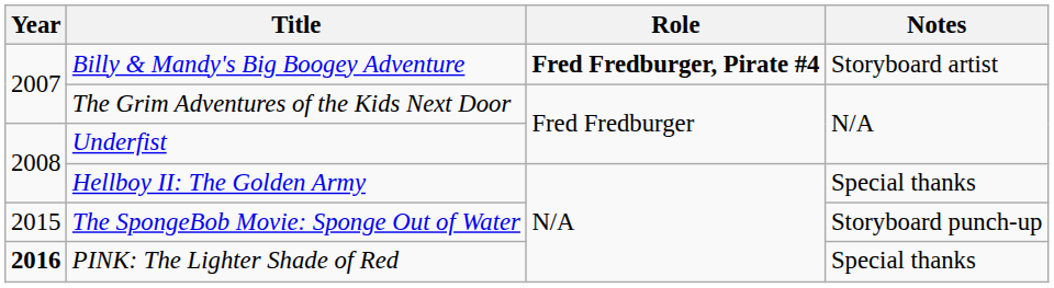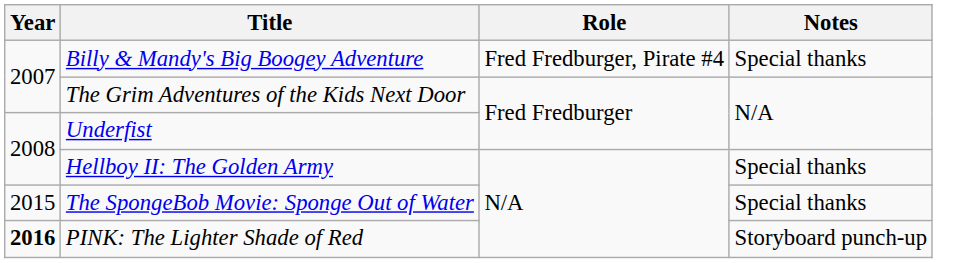Billy & Mandy's Big Boogey Adventure | Role: bold -> normal
Billy & Mandy's Big Boogey Adventure | Notes: Storyboard artist -> Special thanks
The SpongeBob Movie: Sponge Out of Water | Notes: Storyboard punch-up -> Special thanks
PINK: The Lighter Shade of Red | Notes: Special thanks -> Storyboard punch-up
